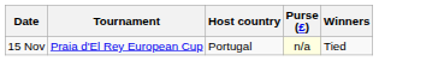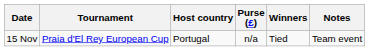+ column: Notes | Team event
15 Nov | Purse (£): lightyellow background -> no background
